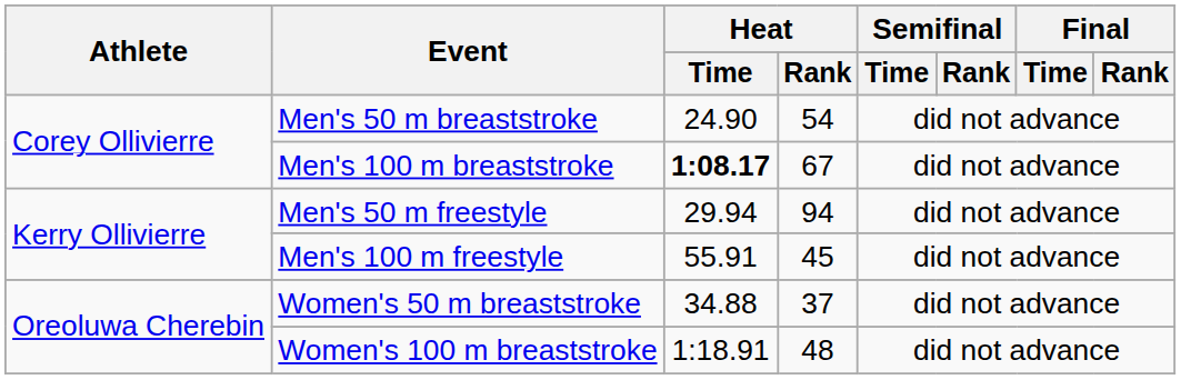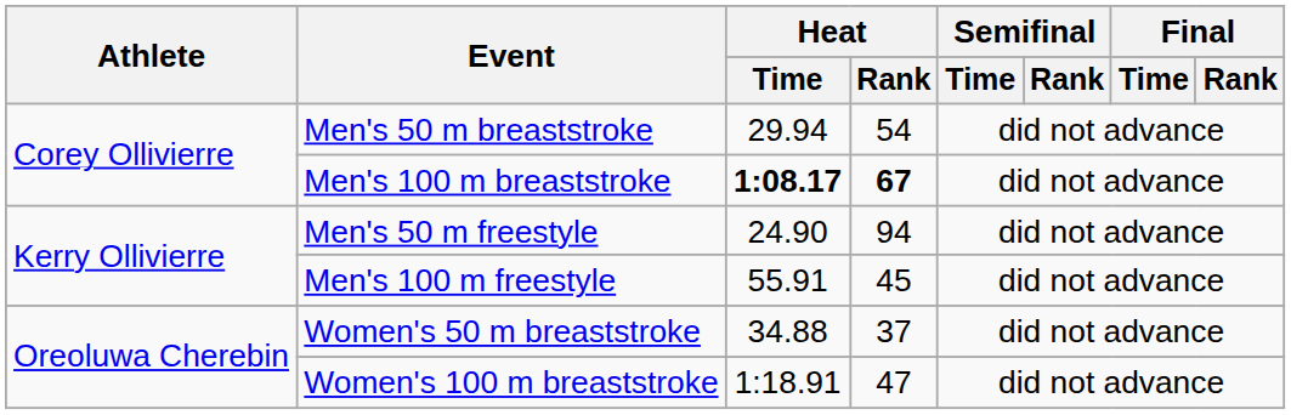Men's 50 m breaststroke | Heat / Time: 24.90 -> 29.94
Men's 100 m breaststroke | Heat / Rank: normal -> bold
Men's 50 m freestyle | Heat / Time: 29.94 -> 24.90
Women's 100 m breaststroke | Heat / Rank: 48 -> 47
